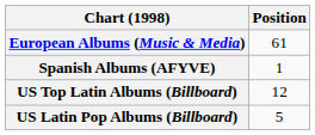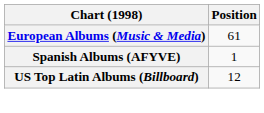- row: US Latin Pop Albums (Billboard) | 5
